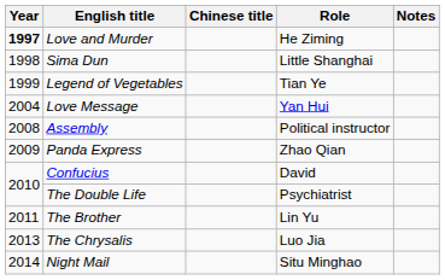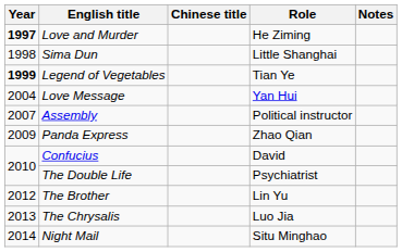Legend of Vegetables | Year: normal -> bold
Assembly | Year: 2008 -> 2007
The Brother | Year: 2011 -> 2012
